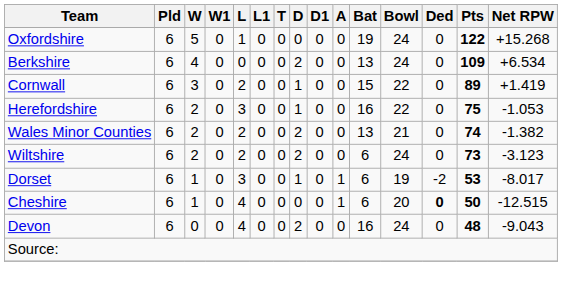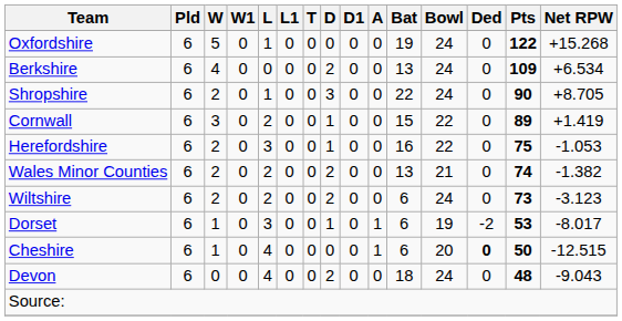+ row: Shropshire | 6 | 2 | 0 | 1 | 0 | 0 | 3 | 0 | 0 | 22 | 24 | 0 | 90 | +8.705
Devon | Bat: 16 -> 18
